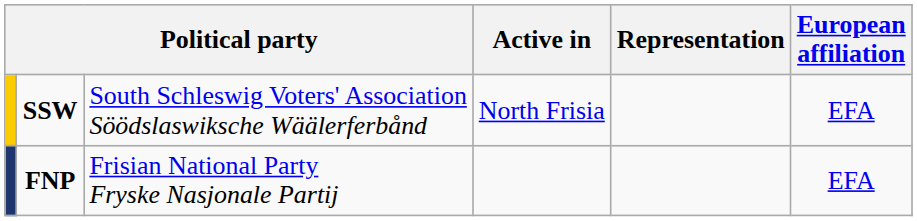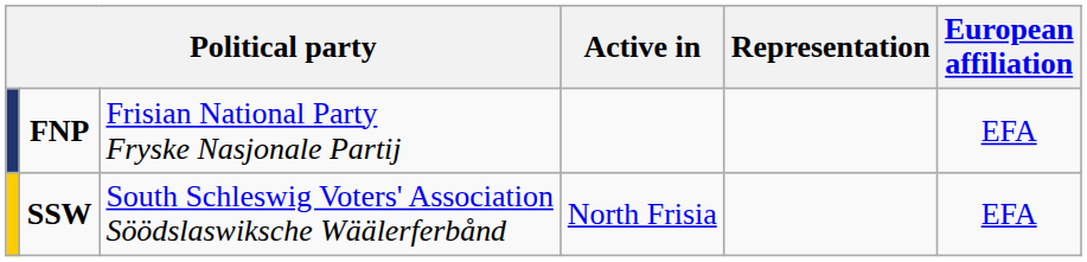rows swapped: FNP <-> SSW
